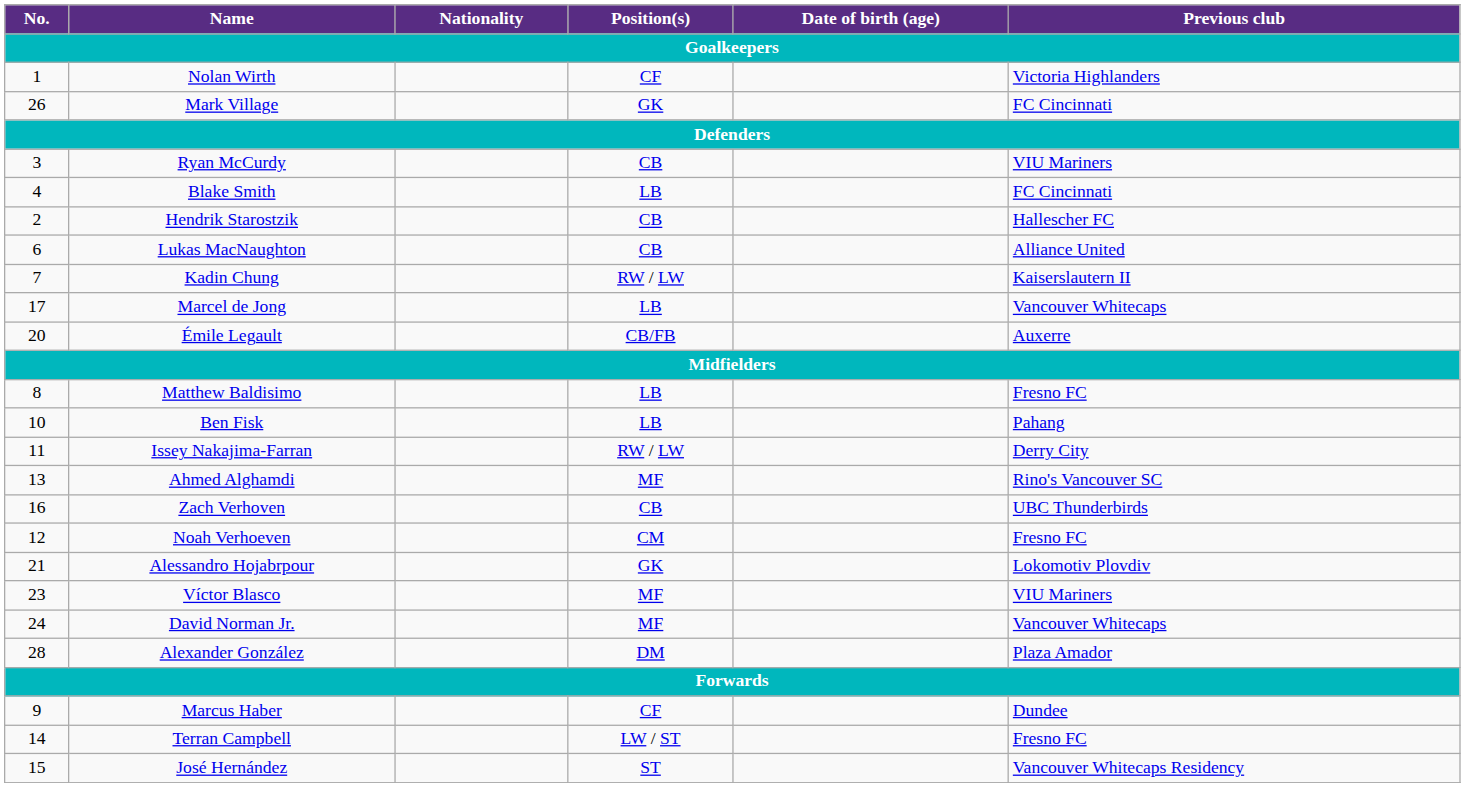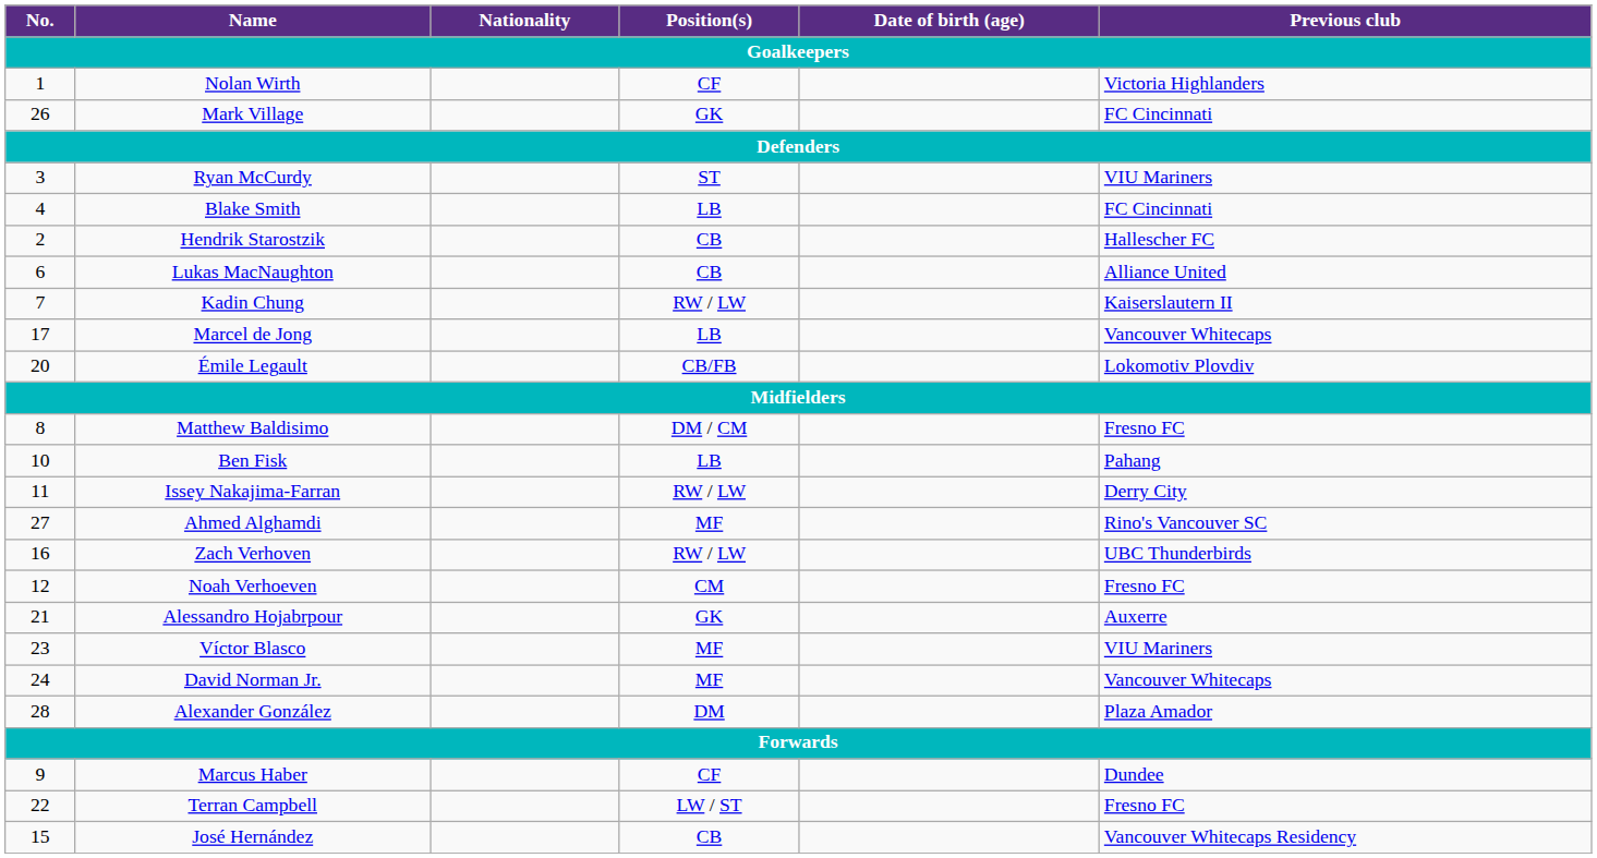Ryan McCurdy | Position(s): CB -> ST
Émile Legault | Previous club: Auxerre -> Lokomotiv Plovdiv
Matthew Baldisimo | Position(s): LB -> DM / CM
Ahmed Alghamdi | No.: 13 -> 27
Zach Verhoven | Position(s): CB -> RW / LW
Alessandro Hojabrpour | Previous club: Lokomotiv Plovdiv -> Auxerre
Terran Campbell | No.: 14 -> 22
José Hernández | Position(s): ST -> CB
